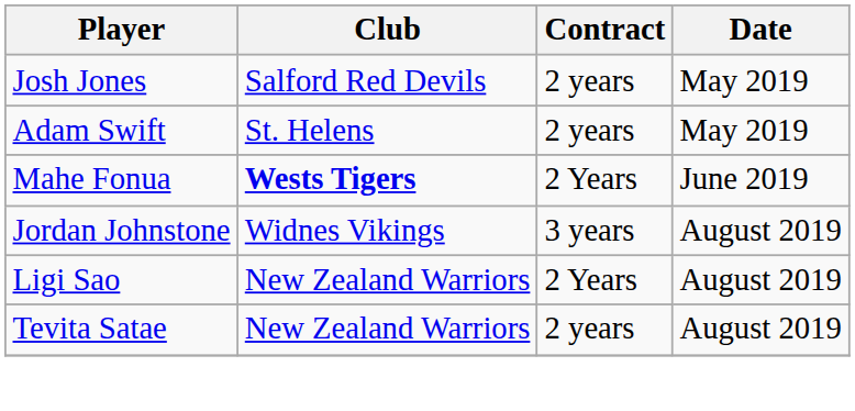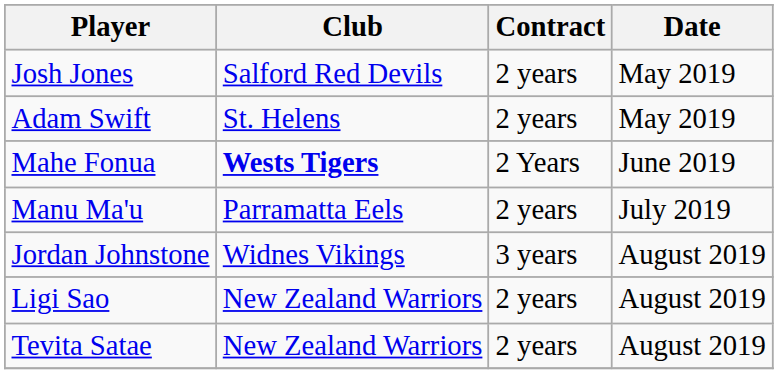+ row: Manu Ma'u | Parramatta Eels | 2 years | July 2019
Ligi Sao | Contract: 2 Years -> 2 years
